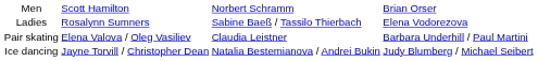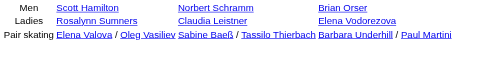Ladies | column 3: Sabine Baeß / Tassilo Thierbach -> Claudia Leistner
Pair skating | column 3: Claudia Leistner -> Sabine Baeß / Tassilo Thierbach
- row: Ice dancing | Jayne Torvill / Christopher Dean | Natalia Bestemianova / Andrei Bukin | Judy Blumberg / Michael Seibert
